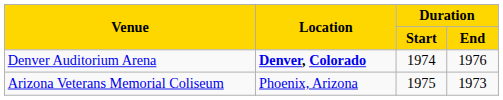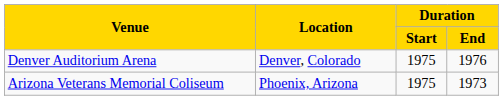Denver Auditorium Arena | Location: bold -> normal
Denver Auditorium Arena | Duration / Start: 1974 -> 1975
